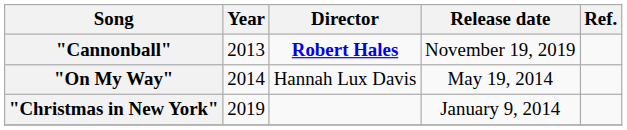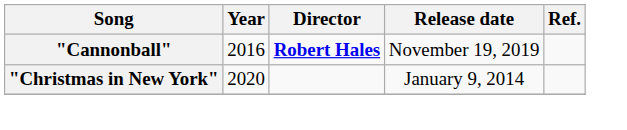"Cannonball" | Year: 2013 -> 2016
- row: "On My Way" | 2014 | Hannah Lux Davis | May 19, 2014
"Christmas in New York" | Year: 2019 -> 2020
